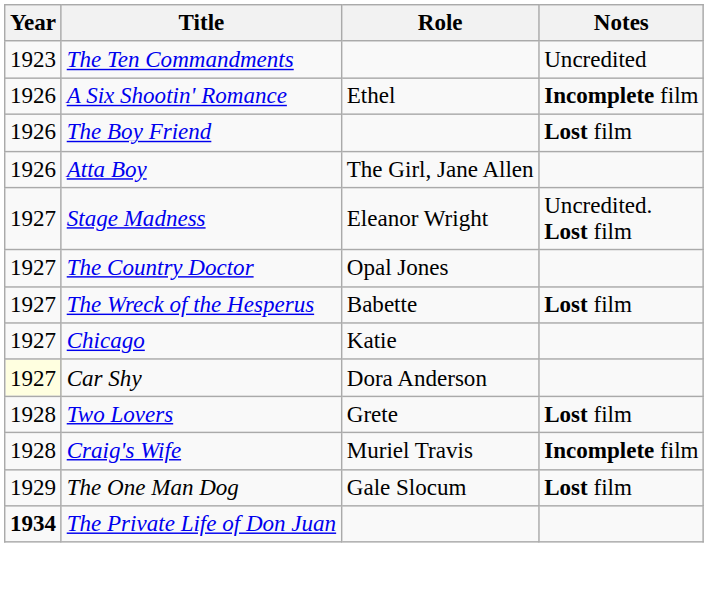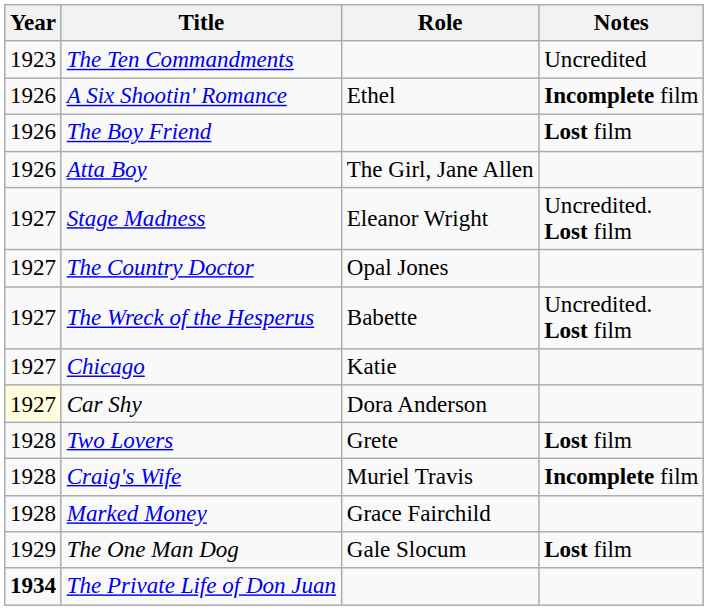The Wreck of the Hesperus | Notes: Lost film -> Uncredited. Lost film
+ row: 1928 | Marked Money | Grace Fairchild
